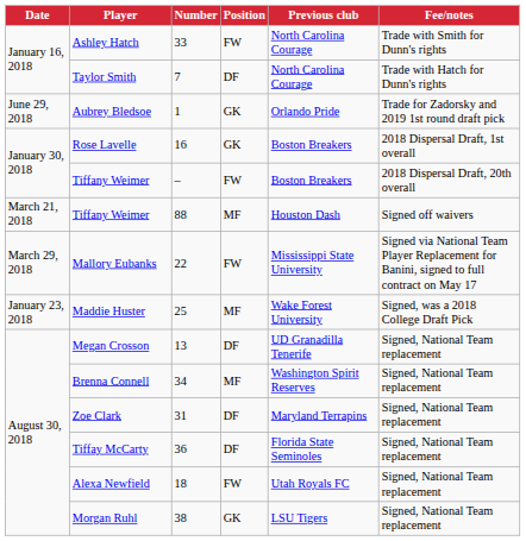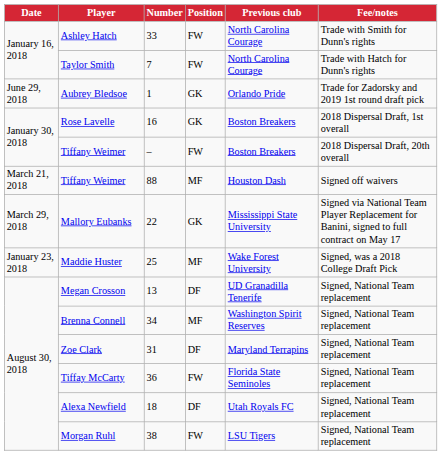Taylor Smith | Position: DF -> FW
Mallory Eubanks | Position: FW -> GK
Tiffay McCarty | Position: DF -> FW
Alexa Newfield | Position: FW -> DF
Morgan Ruhl | Position: GK -> FW
